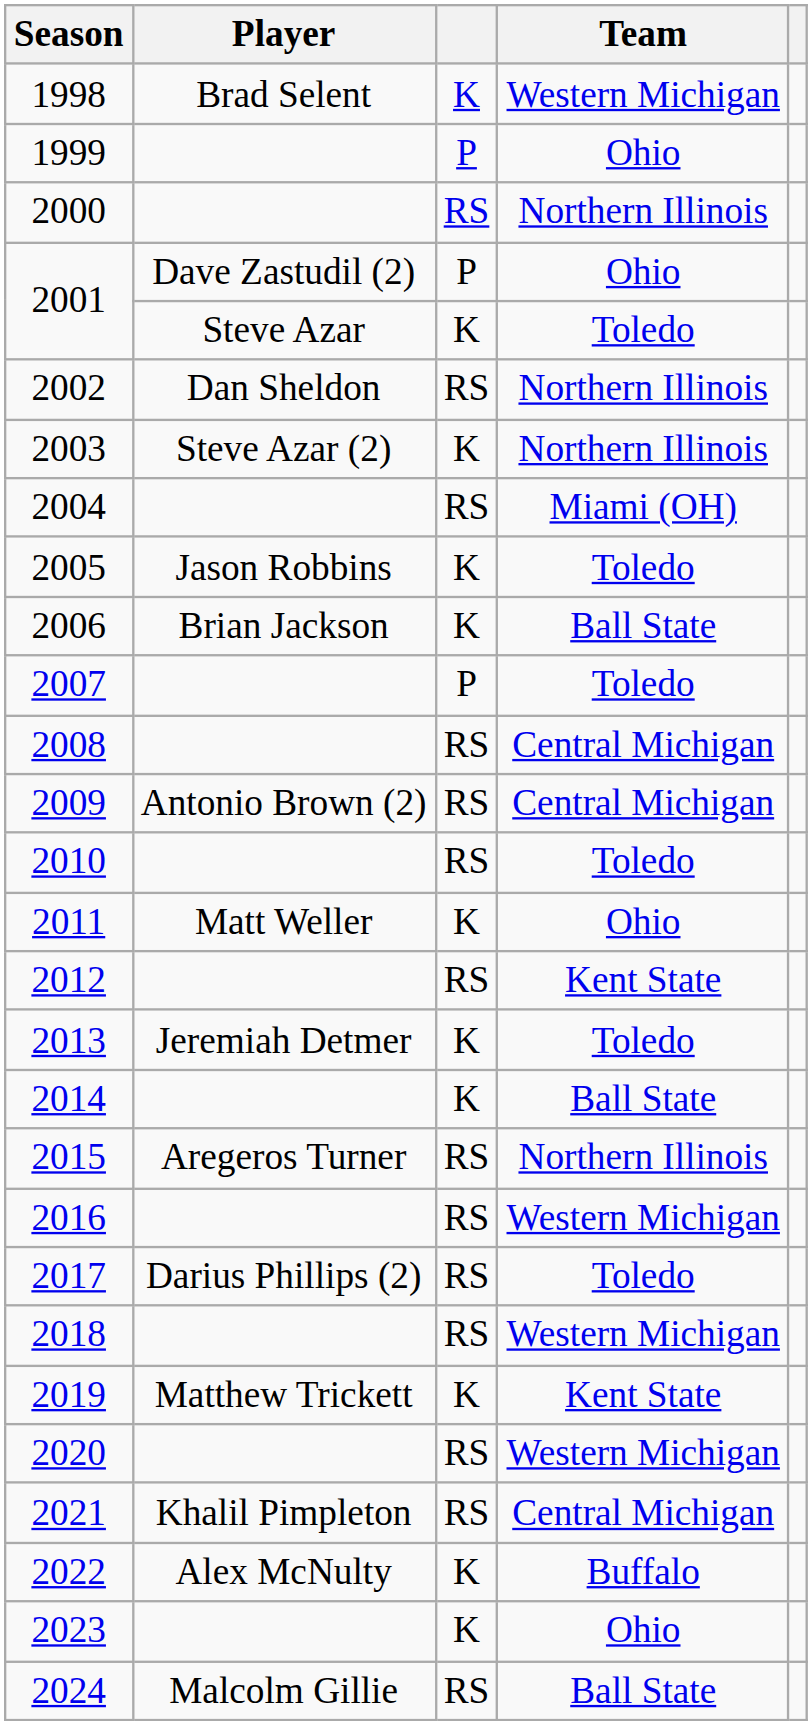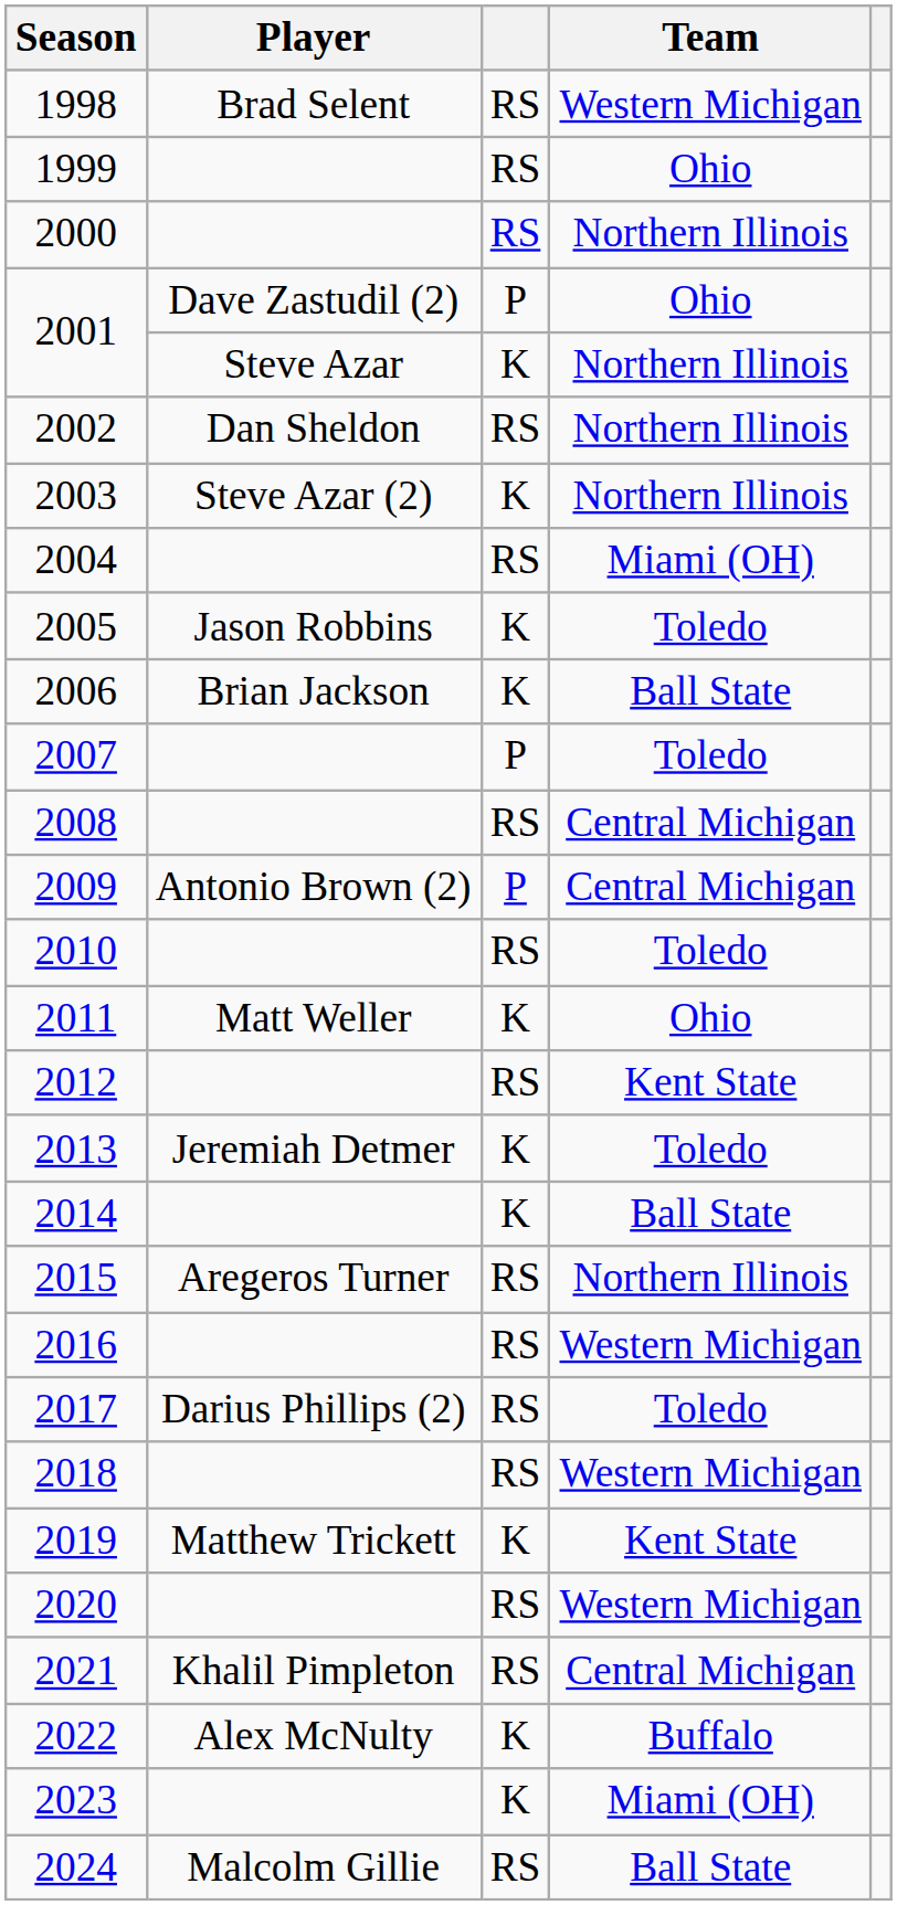1998 | column 3: K -> RS
1999 | column 3: P -> RS
2001 / Steve Azar | Team: Toledo -> Northern Illinois
2009 | column 3: RS -> P
2023 | Team: Ohio -> Miami (OH)
